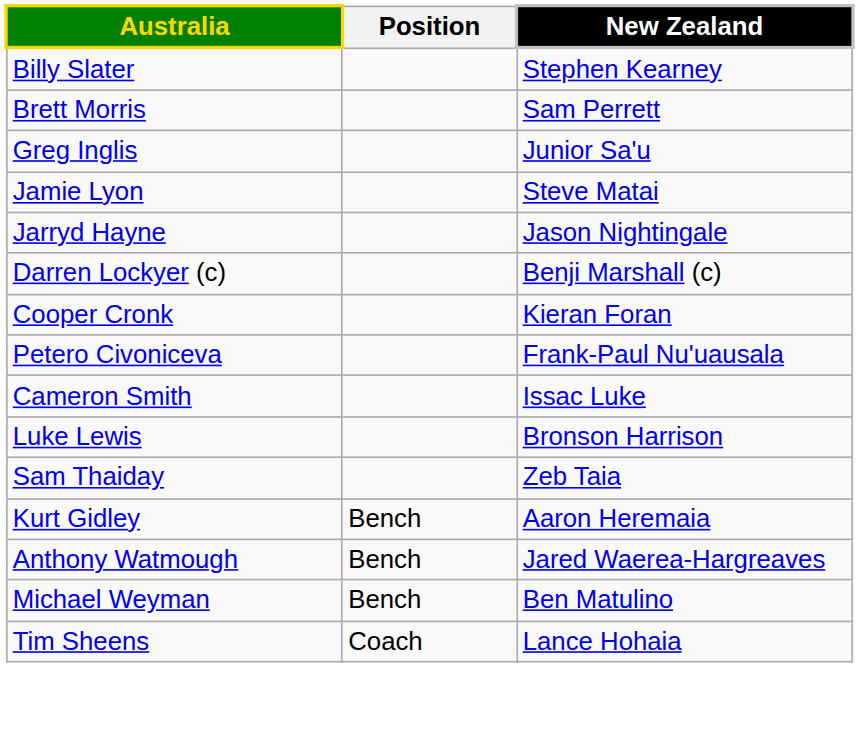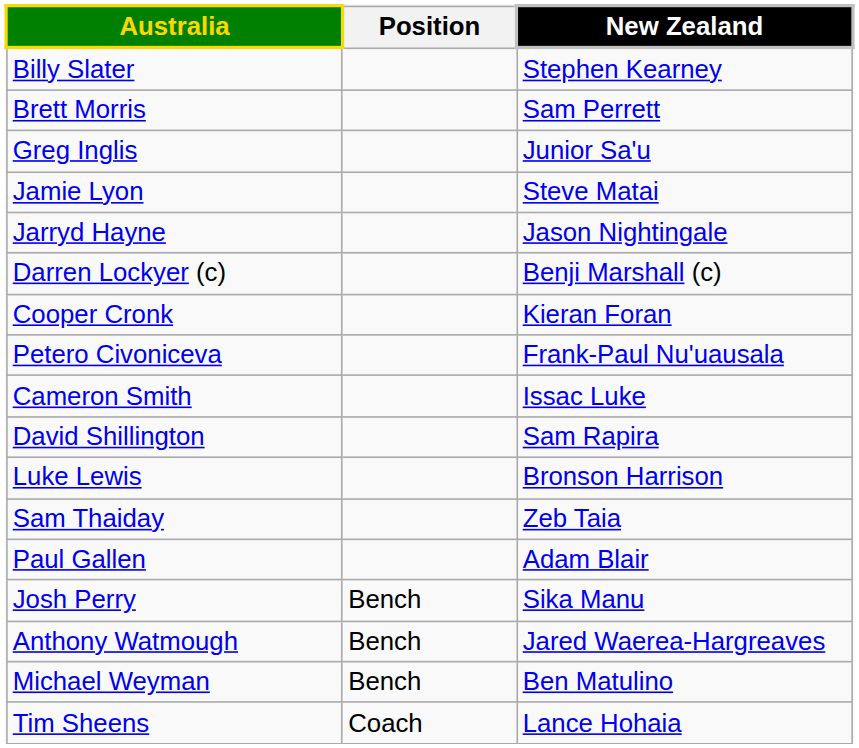+ row: David Shillington | Sam Rapira
+ row: Paul Gallen | Adam Blair
- row: Kurt Gidley | Bench | Aaron Heremaia
+ row: Josh Perry | Bench | Sika Manu
